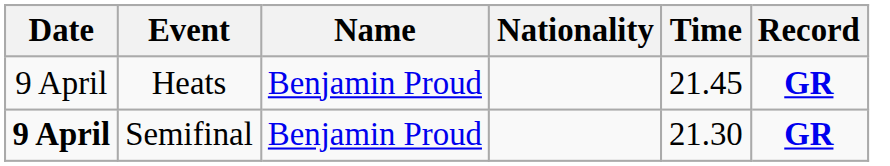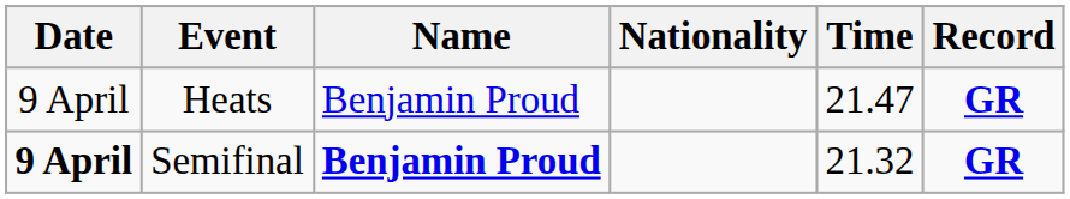Heats | Time: 21.45 -> 21.47
Semifinal | Name: normal -> bold
Semifinal | Time: 21.30 -> 21.32
